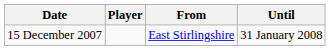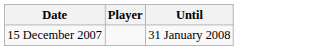- column: From | East Stirlingshire
